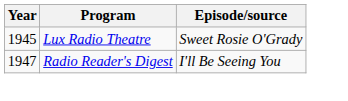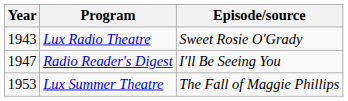Lux Radio Theatre | Year: 1945 -> 1943
+ row: 1953 | Lux Summer Theatre | The Fall of Maggie Phillips
